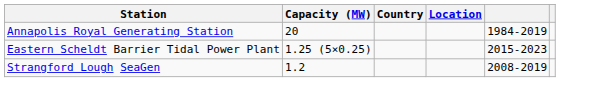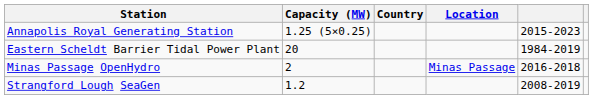Annapolis Royal Generating Station | Capacity (MW): 20 -> 1.25 (5×0.25)
Annapolis Royal Generating Station | column 5: 1984-2019 -> 2015-2023
Eastern Scheldt Barrier Tidal Power Plant | Capacity (MW): 1.25 (5×0.25) -> 20
Eastern Scheldt Barrier Tidal Power Plant | column 5: 2015-2023 -> 1984-2019
+ row: Minas Passage OpenHydro | 2 | Minas Passage | 2016-2018
